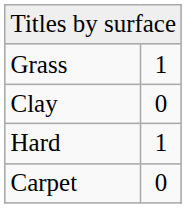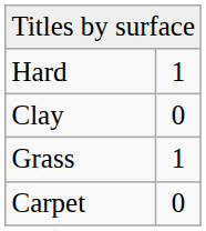rows swapped: Hard <-> Grass
